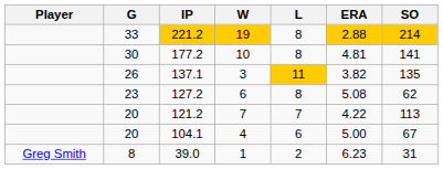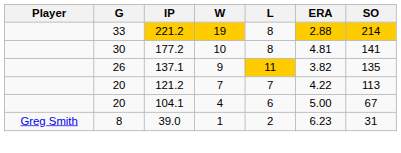137.1 | W: 3 -> 9
- row: 23 | 127.2 | 6 | 8 | 5.08 | 62
